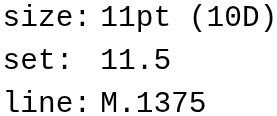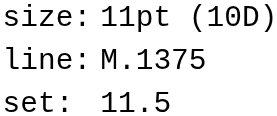rows swapped: set: <-> line:
